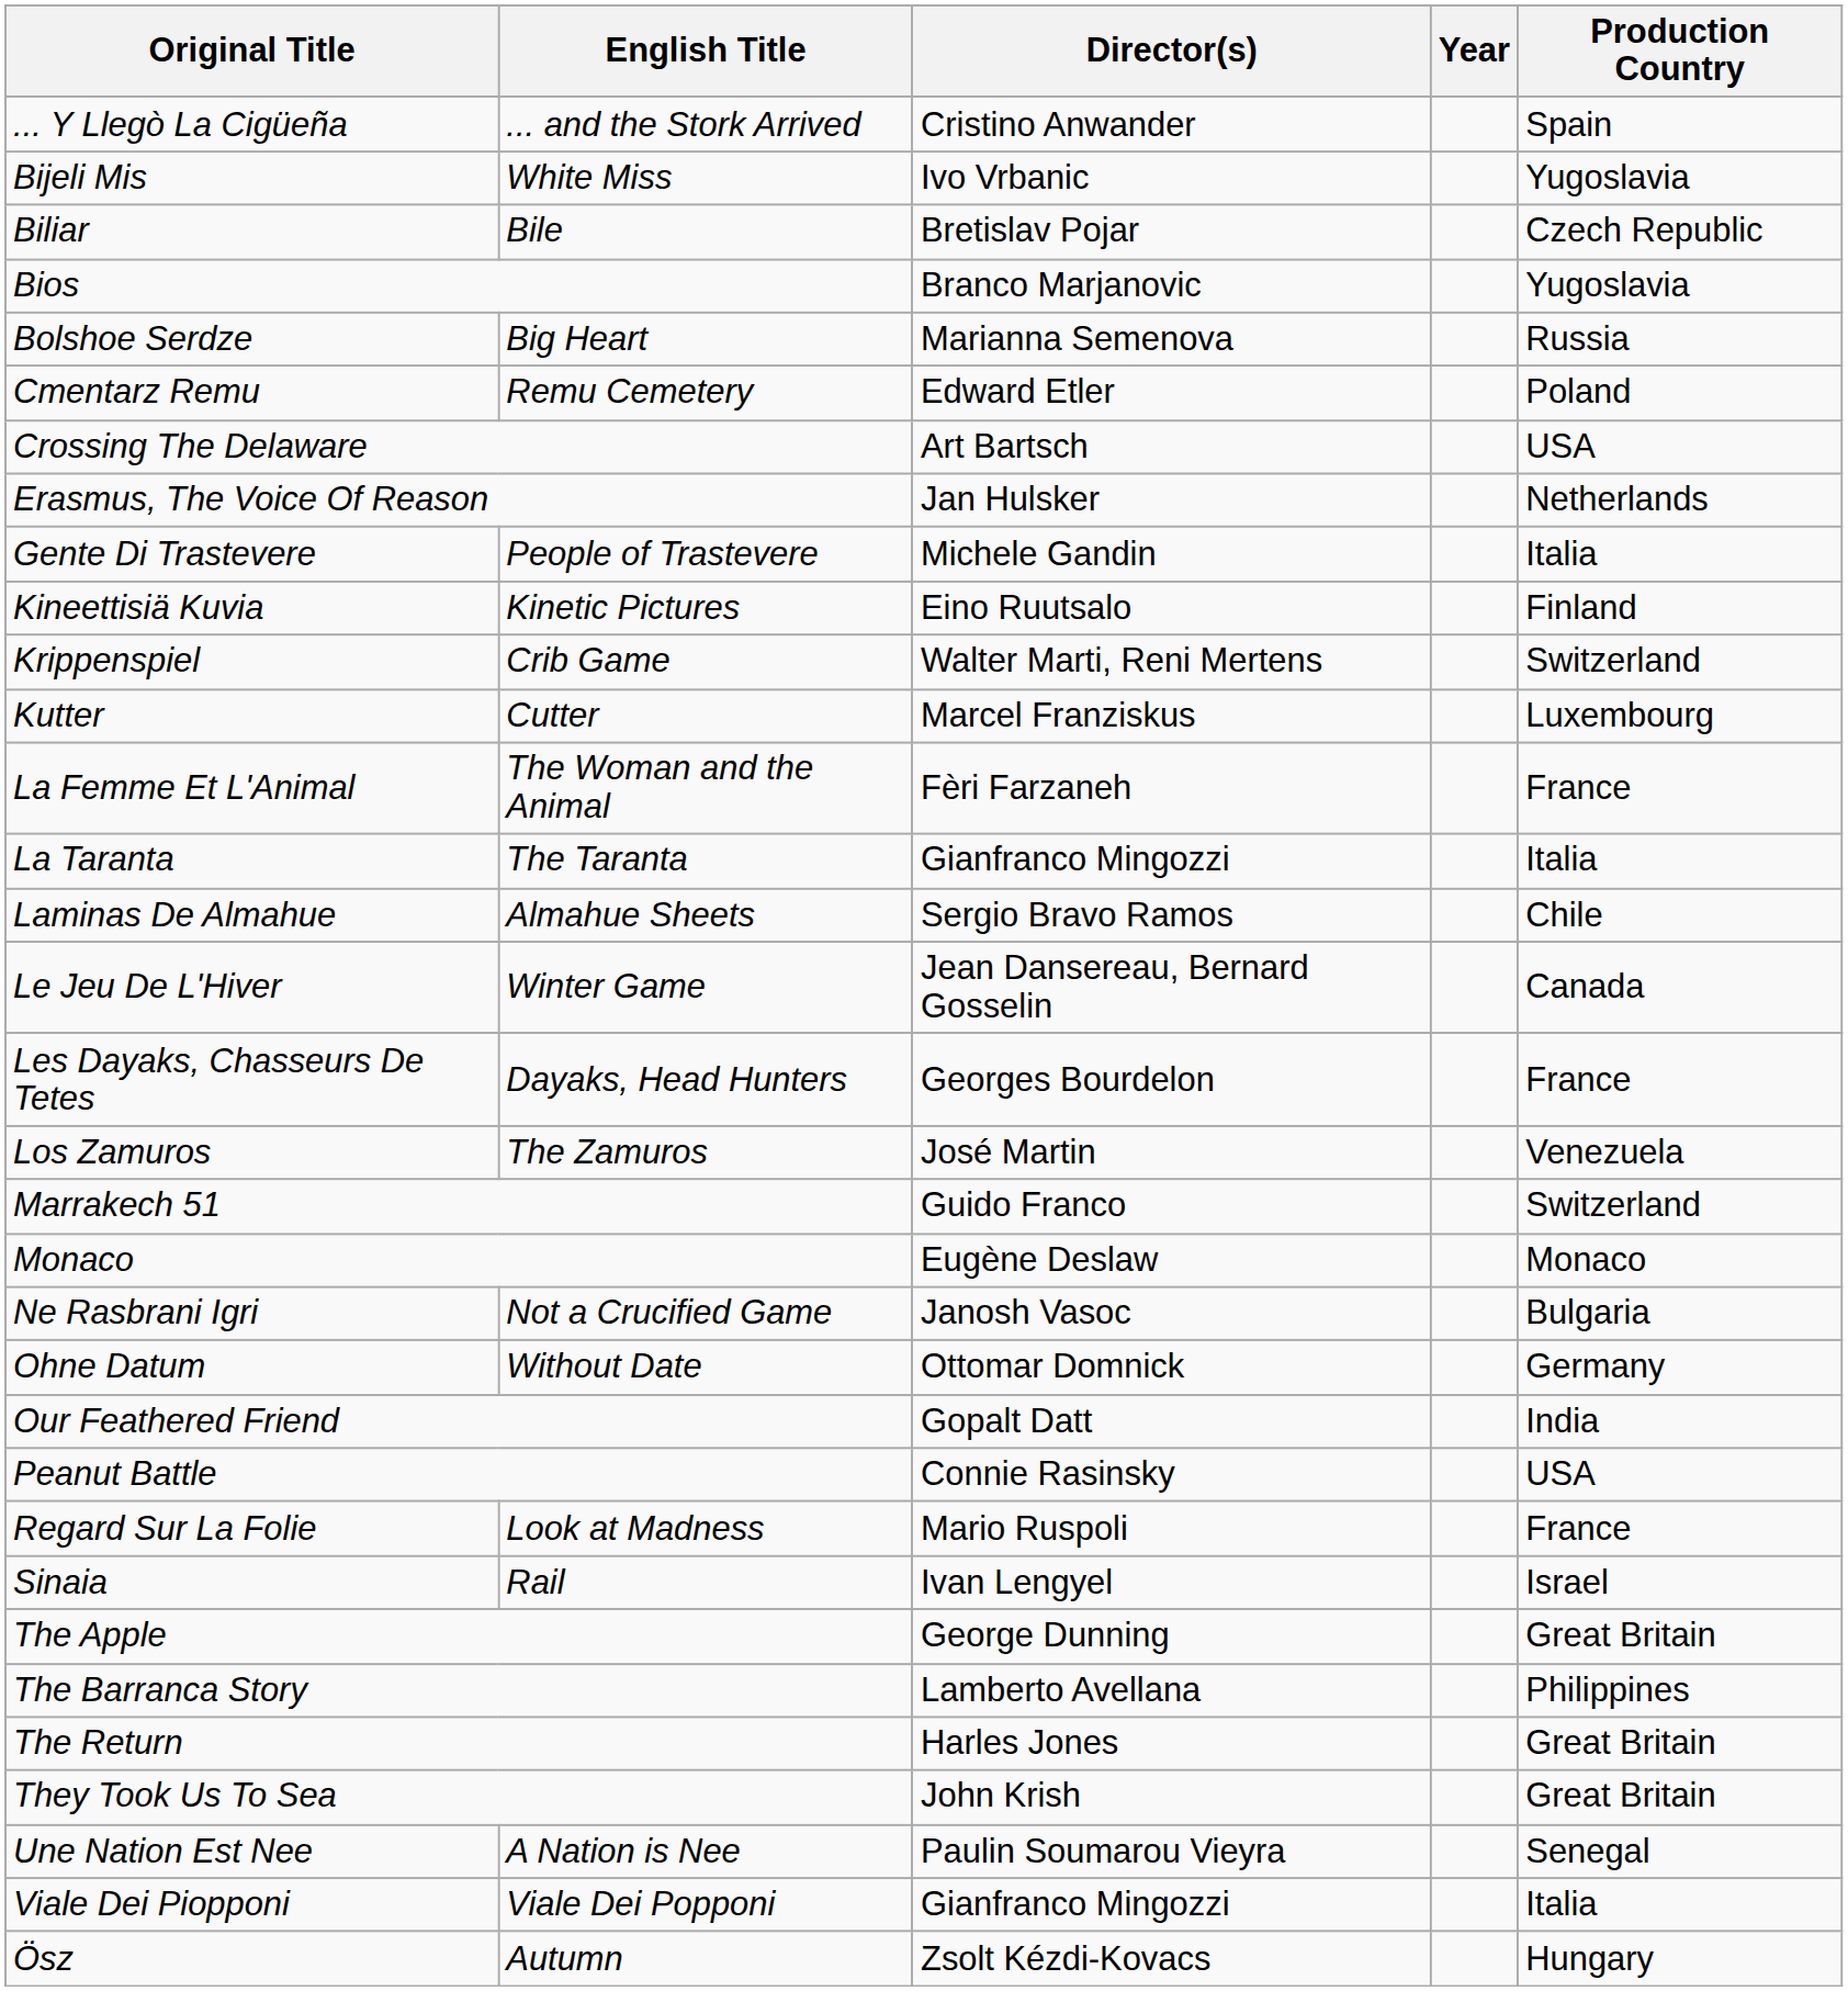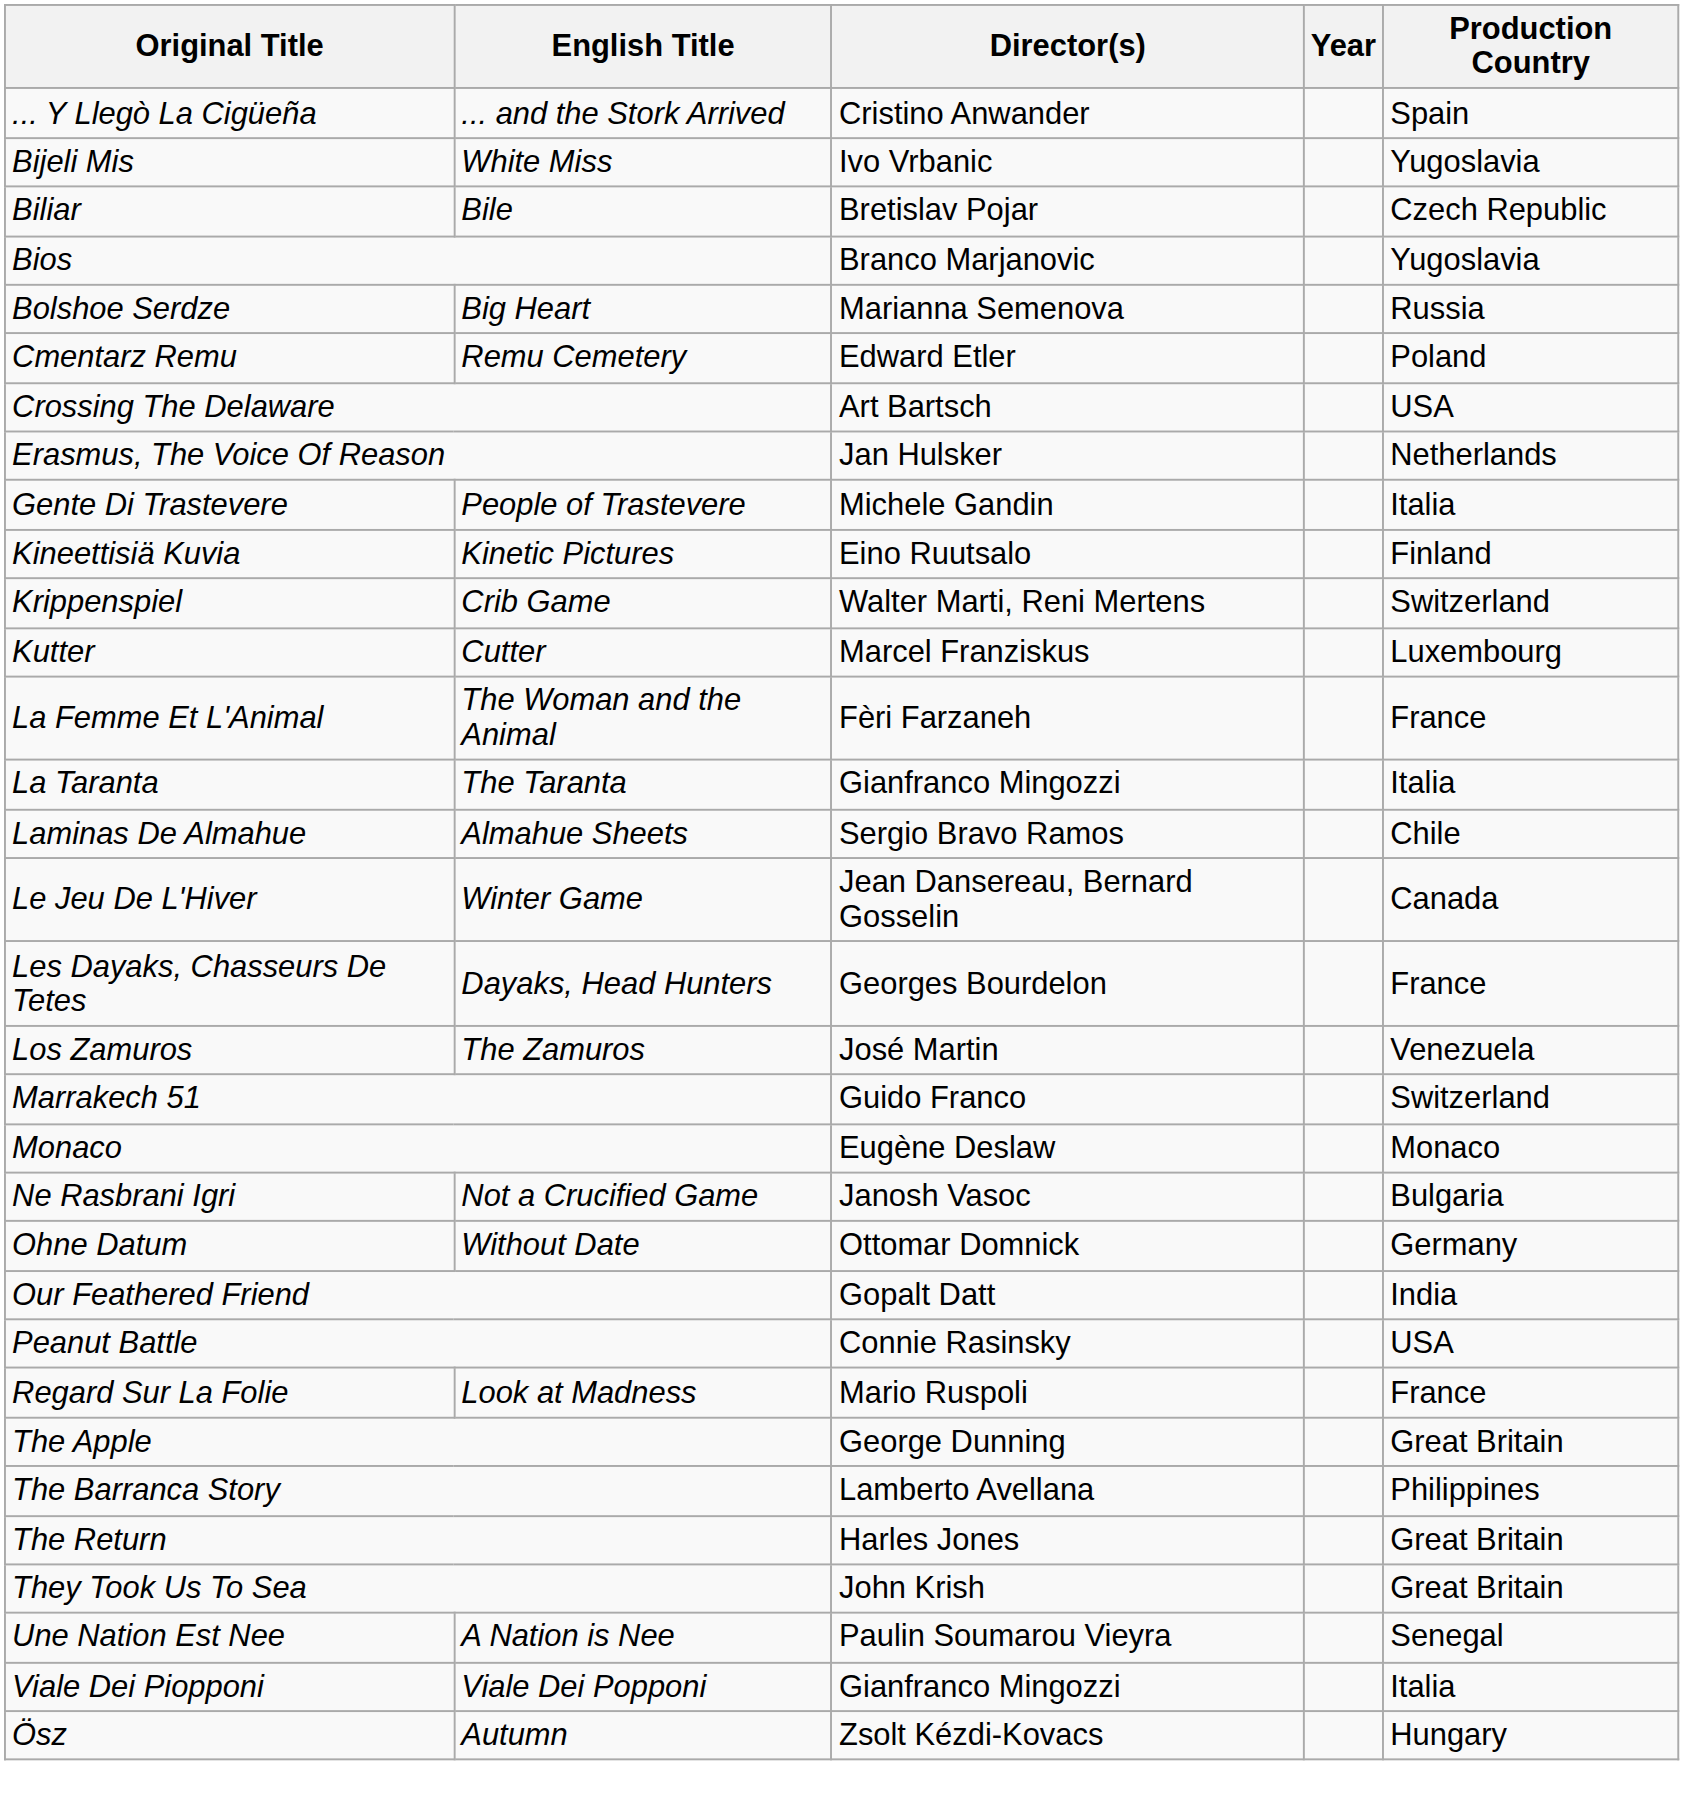- row: Sinaia | Rail | Ivan Lengyel | Israel
